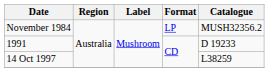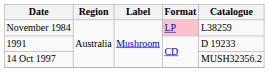November 1984 | Format: no background -> pink background
November 1984 | Catalogue: MUSH32356.2 -> L38259
14 Oct 1997 | Catalogue: L38259 -> MUSH32356.2
